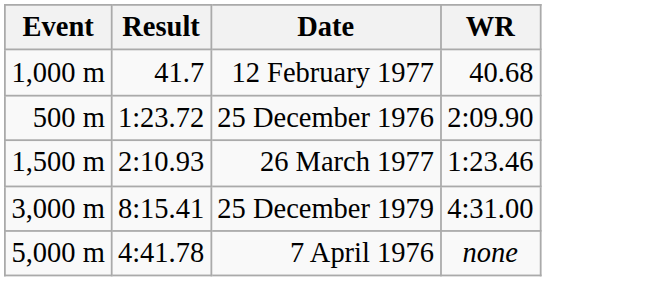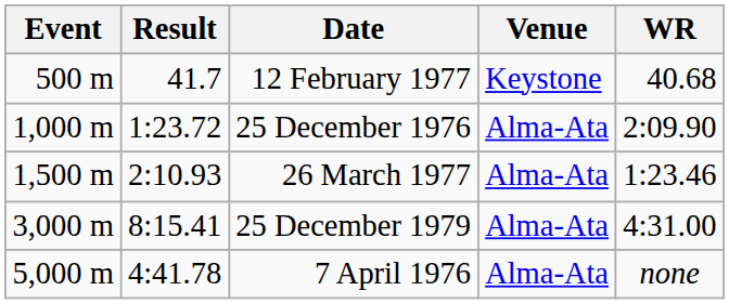+ column: Venue | Keystone | Alma-Ata | Alma-Ata | Alma-Ata | Alma-Ata
12 February 1977 | Event: 1,000 m -> 500 m
25 December 1976 | Event: 500 m -> 1,000 m
